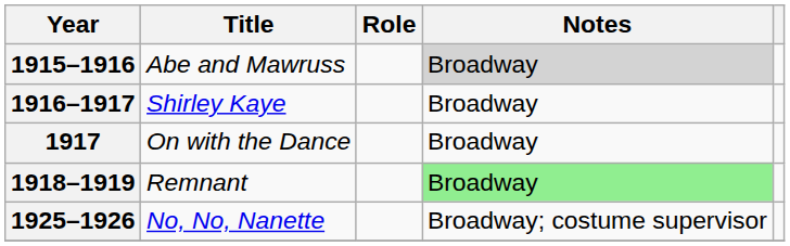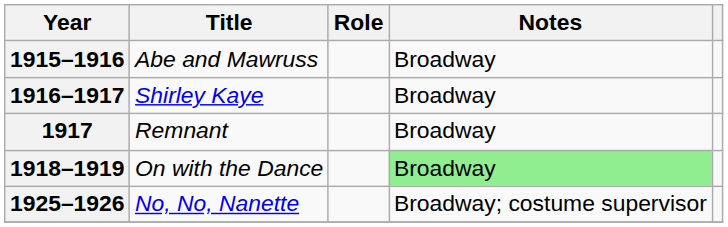1915–1916 | Notes: lightgrey background -> no background
1917 | Title: On with the Dance -> Remnant
1918–1919 | Title: Remnant -> On with the Dance
